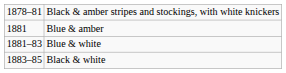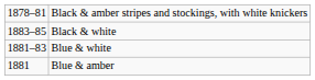rows swapped: Blue & amber <-> Black & white
